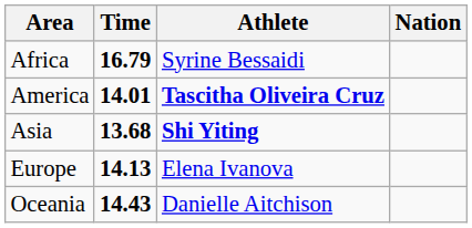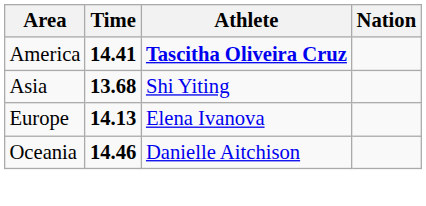- row: Africa | 16.79 | Syrine Bessaidi
America | Time: 14.01 -> 14.41
Asia | Athlete: bold -> normal
Oceania | Time: 14.43 -> 14.46
